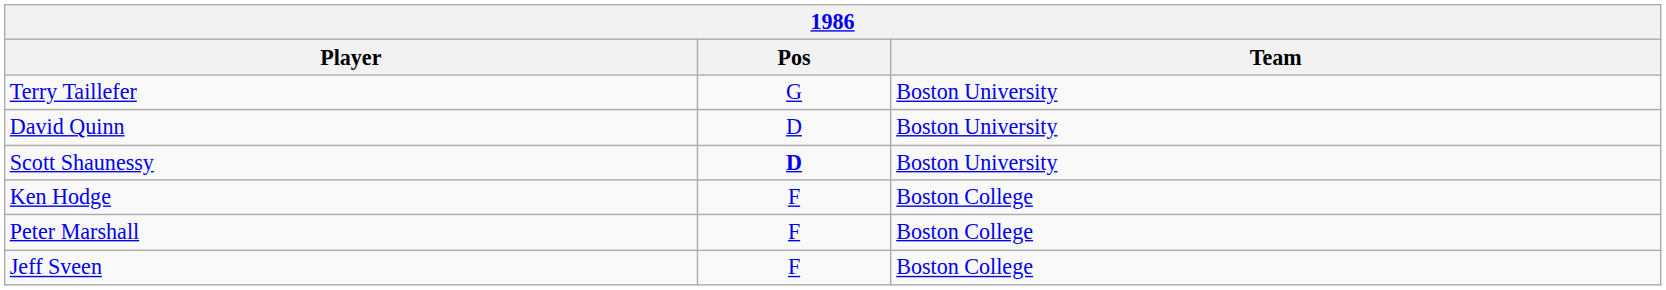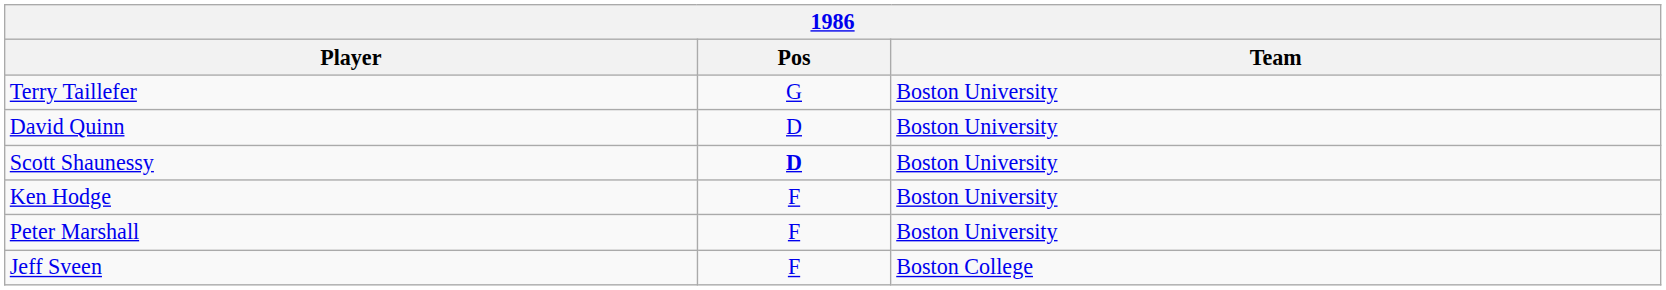Ken Hodge | Team: Boston College -> Boston University
Peter Marshall | Team: Boston College -> Boston University
